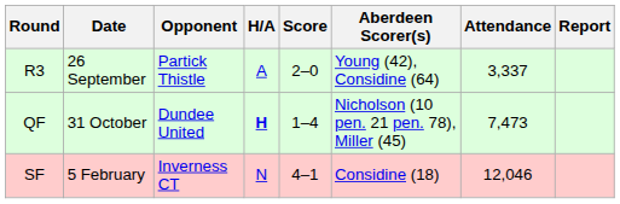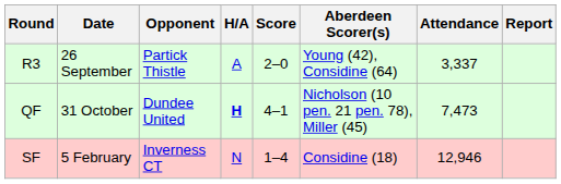QF | Score: 1–4 -> 4–1
SF | Score: 4–1 -> 1–4
SF | Attendance: 12,046 -> 12,946
